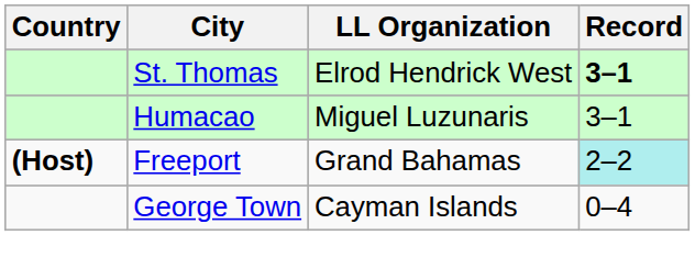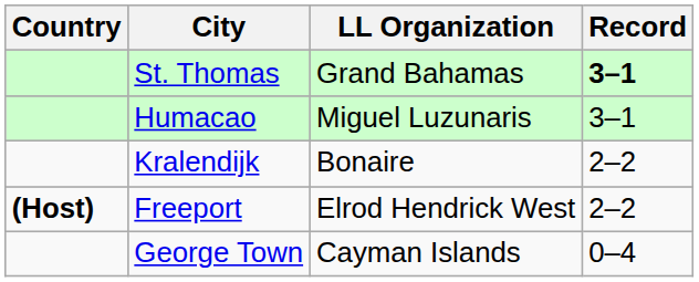St. Thomas | LL Organization: Elrod Hendrick West -> Grand Bahamas
+ row: Kralendijk | Bonaire | 2–2
Freeport | LL Organization: Grand Bahamas -> Elrod Hendrick West
Freeport | Record: paleturquoise background -> no background
